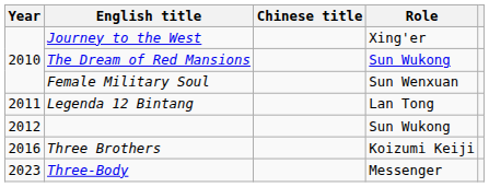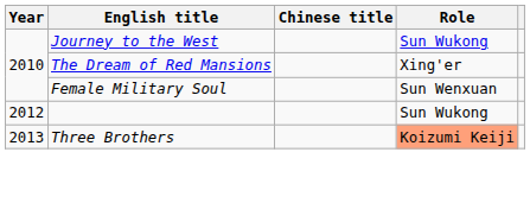Journey to the West | Role: Xing'er -> Sun Wukong
The Dream of Red Mansions | Role: Sun Wukong -> Xing'er
- row: 2011 | Legenda 12 Bintang | Lan Tong
Three Brothers | Year: 2016 -> 2013
Three Brothers | Role: no background -> lightsalmon background
- row: 2023 | Three-Body | Messenger
